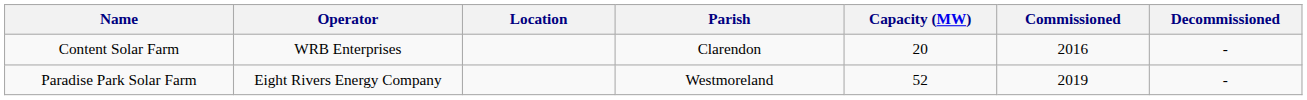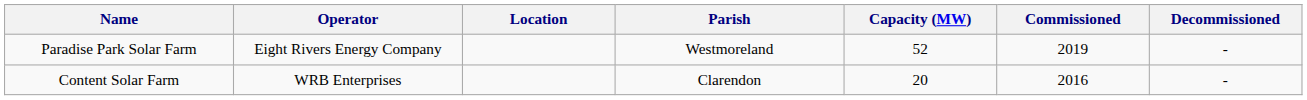rows swapped: Content Solar Farm <-> Paradise Park Solar Farm
